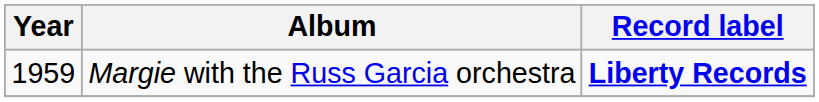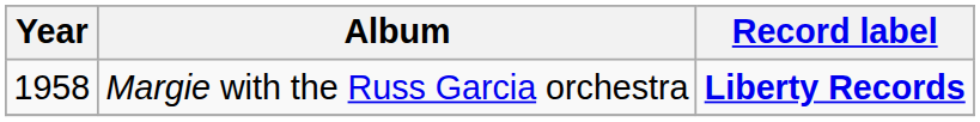Margie with the Russ Garcia orchestra | Year: 1959 -> 1958
